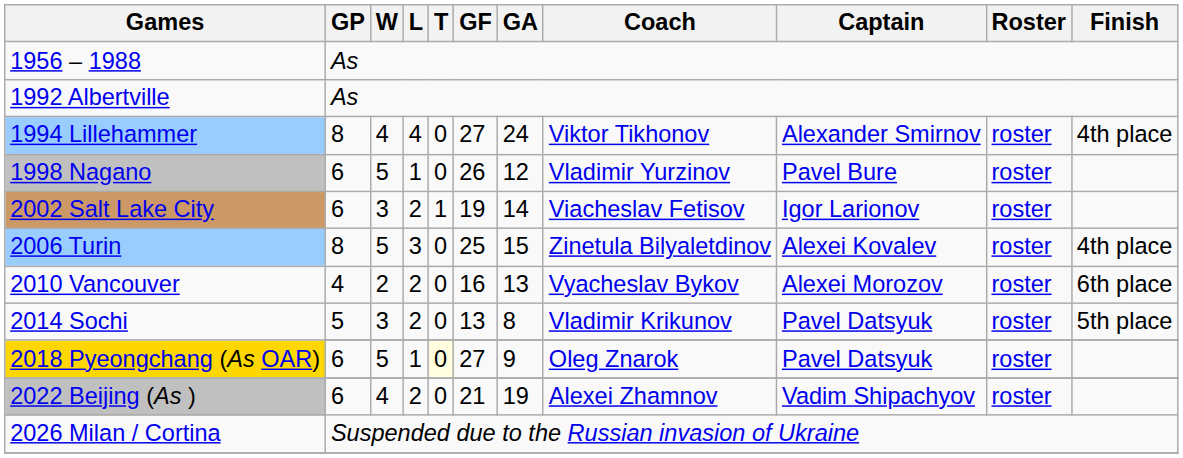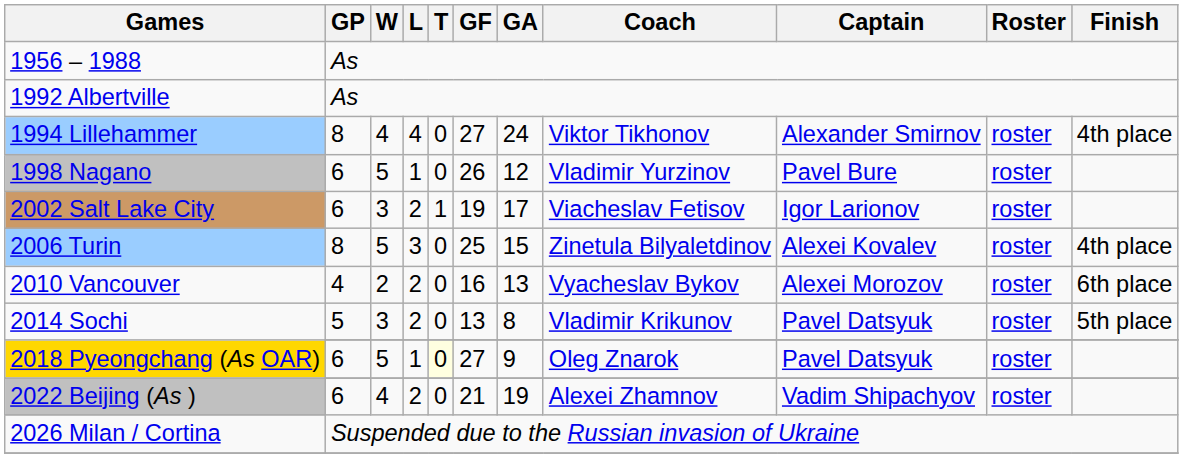2002 Salt Lake City | GA: 14 -> 17
